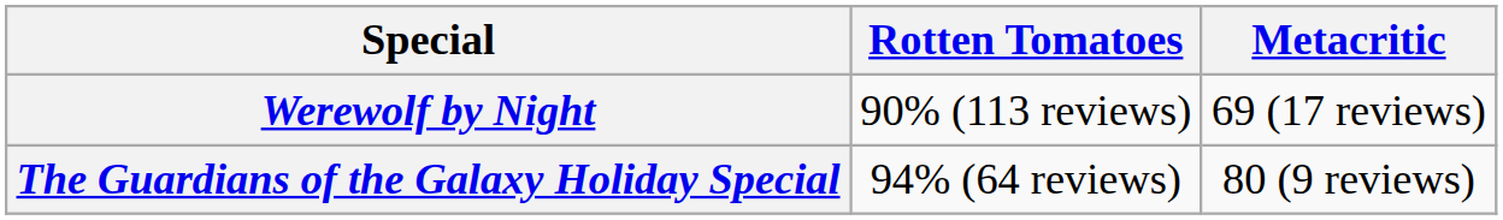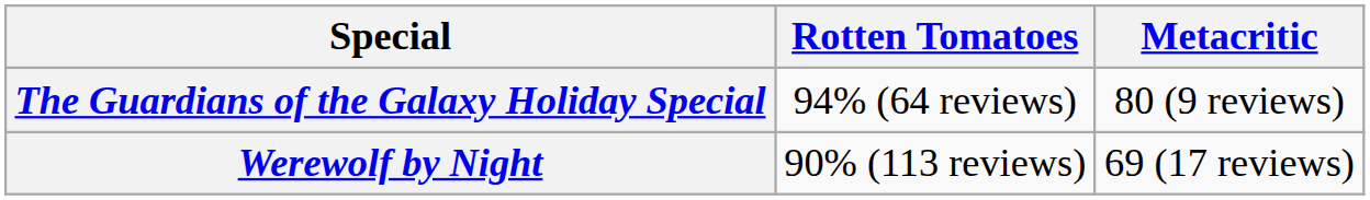rows swapped: Werewolf by Night <-> The Guardians of the Galaxy Holiday Special
